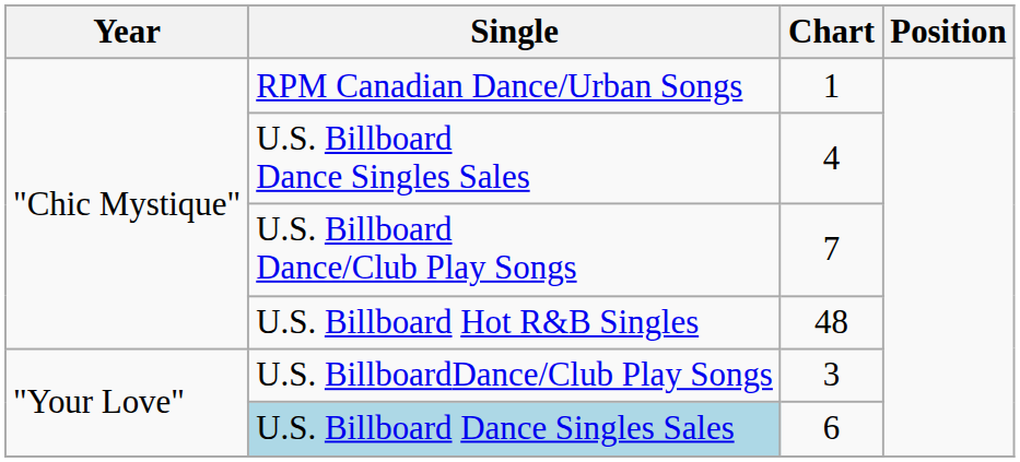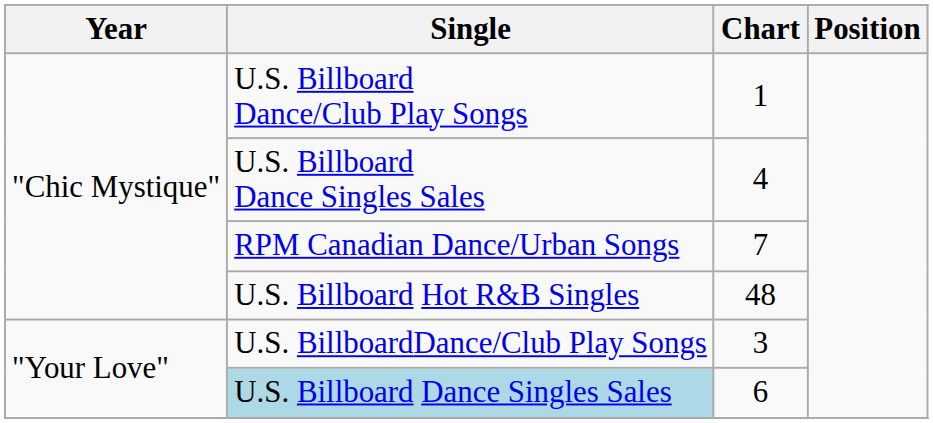1 | Single: RPM Canadian Dance/Urban Songs -> U.S. Billboard Dance/Club Play Songs
7 | Single: U.S. Billboard Dance/Club Play Songs -> RPM Canadian Dance/Urban Songs
